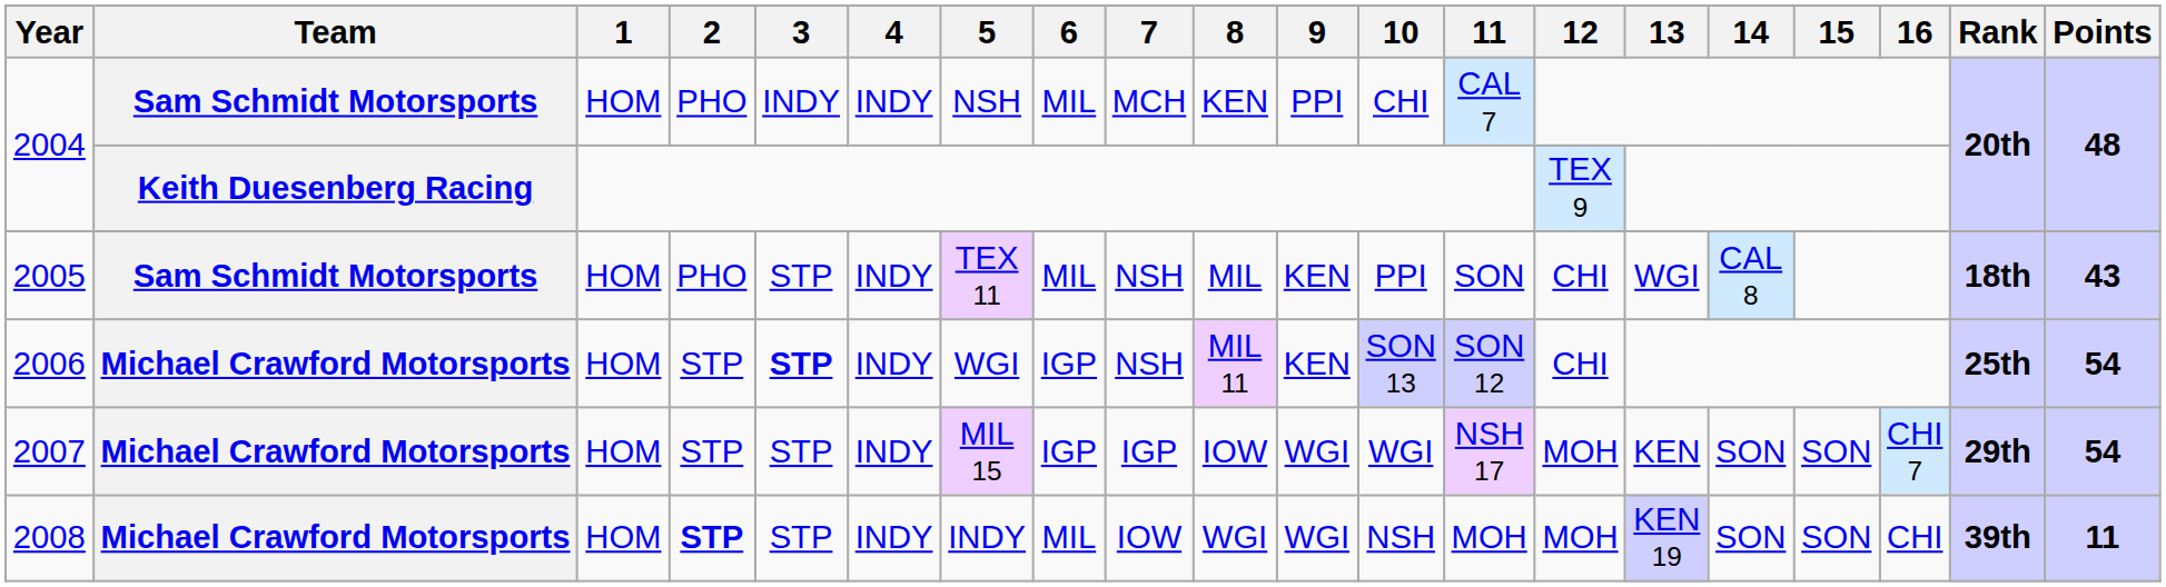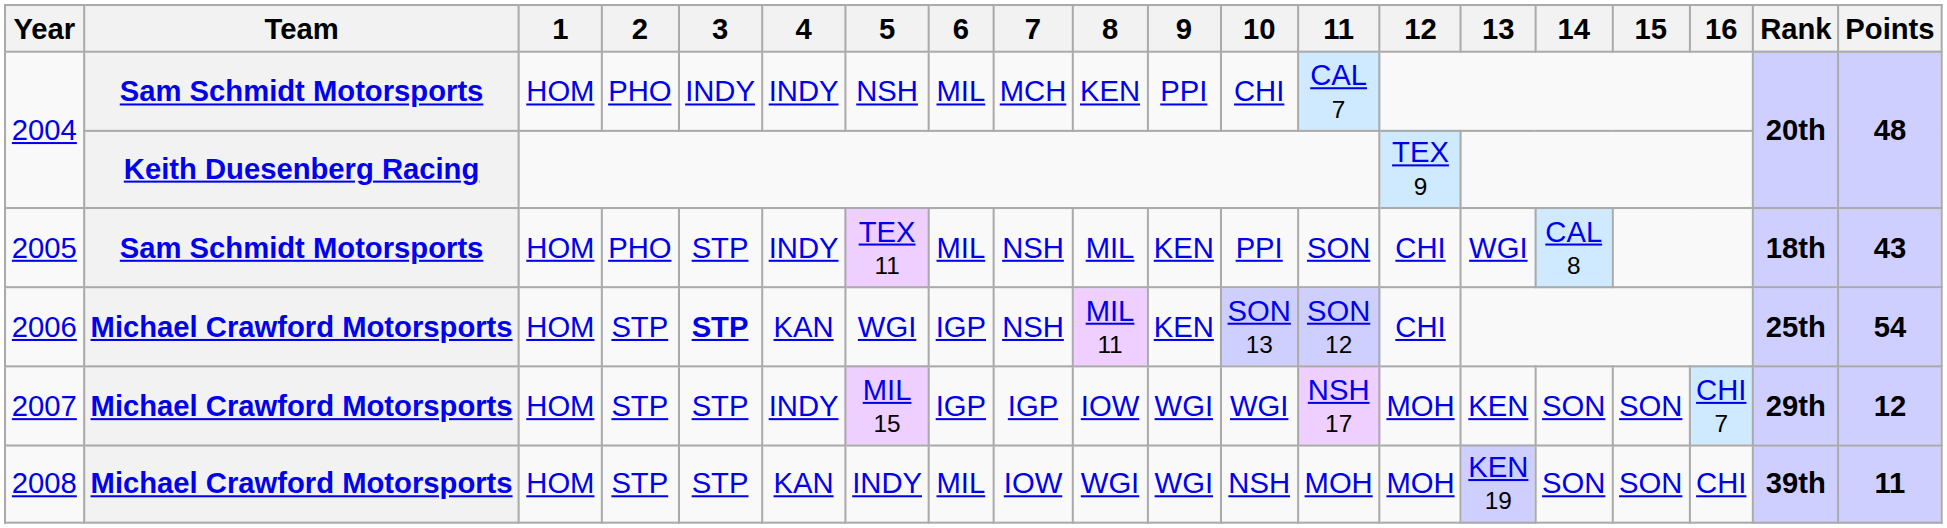2006 | 4: INDY -> KAN
2007 | Points: 54 -> 12
2008 | 2: bold -> normal
2008 | 4: INDY -> KAN
